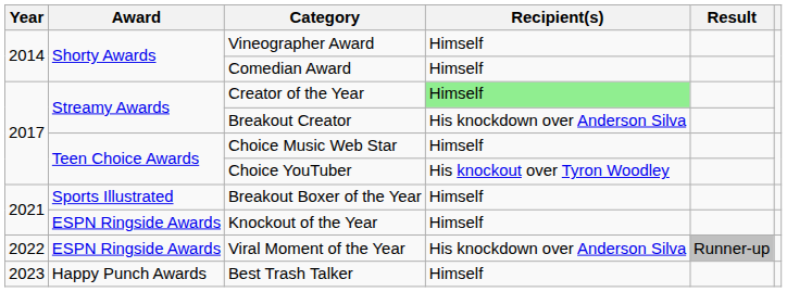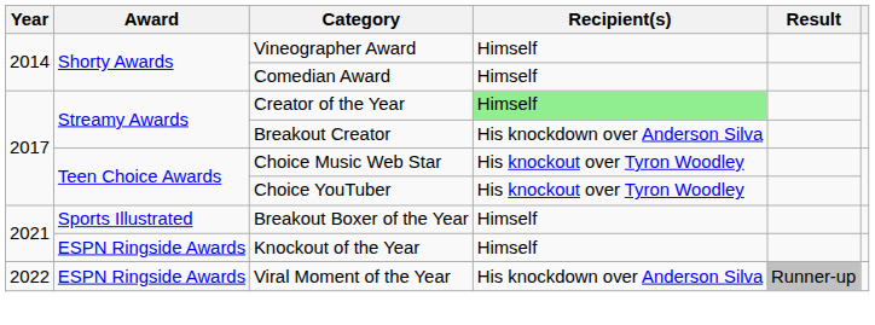Choice Music Web Star | Recipient(s): Himself -> His knockout over Tyron Woodley
- row: 2023 | Happy Punch Awards | Best Trash Talker | Himself
